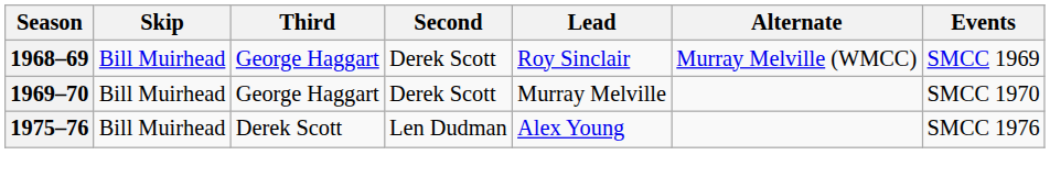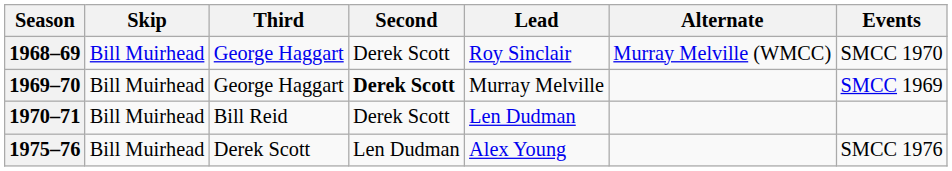1968–69 | Events: SMCC 1969 -> SMCC 1970
1969–70 | Second: normal -> bold
1969–70 | Events: SMCC 1970 -> SMCC 1969
+ row: 1970–71 | Bill Muirhead | Bill Reid | Derek Scott | Len Dudman
